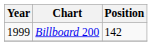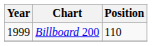Billboard 200 | Position: 142 -> 110
